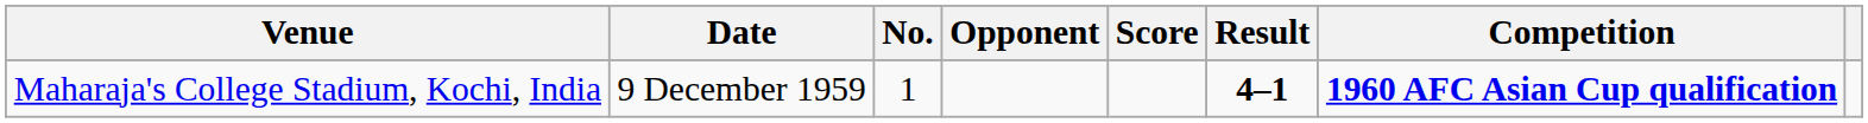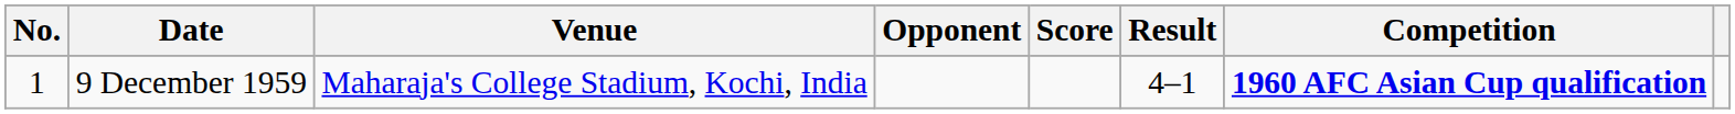columns swapped: No. <-> Venue
9 December 1959 | Result: bold -> normal
